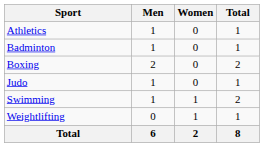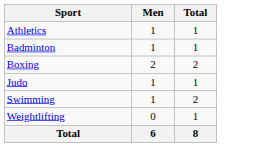- column: Women | 0 | 0 | 0 | 0 | 1 | 1 | 2
